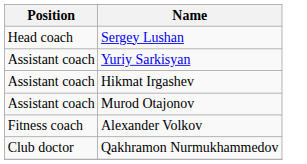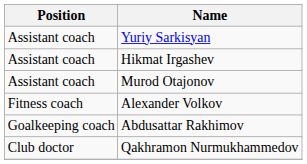- row: Head coach | Sergey Lushan
+ row: Goalkeeping coach | Abdusattar Rakhimov
